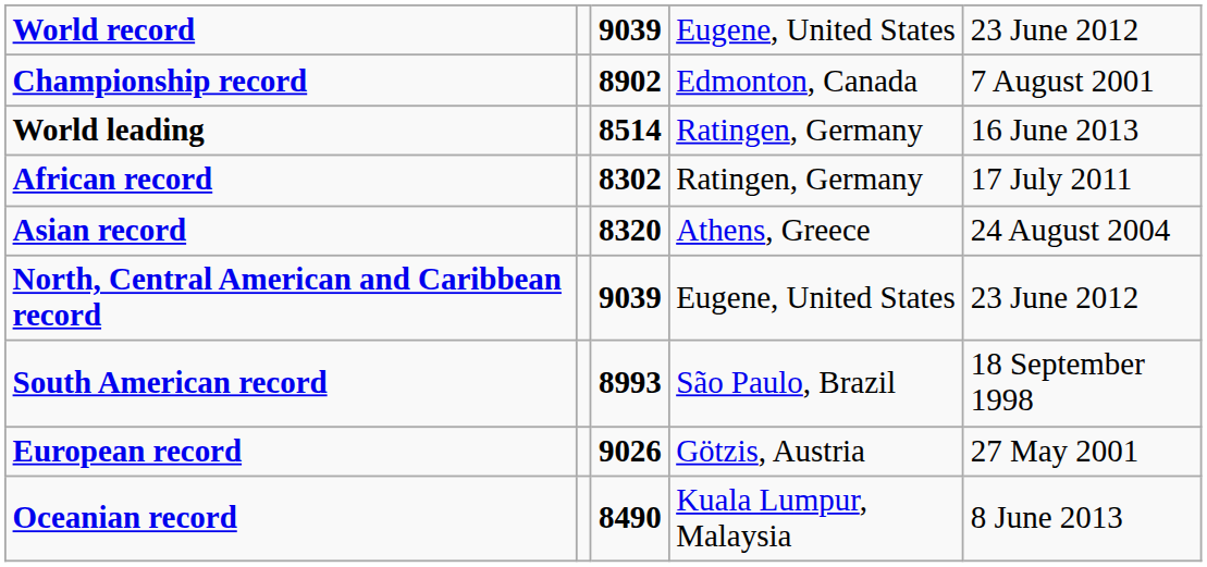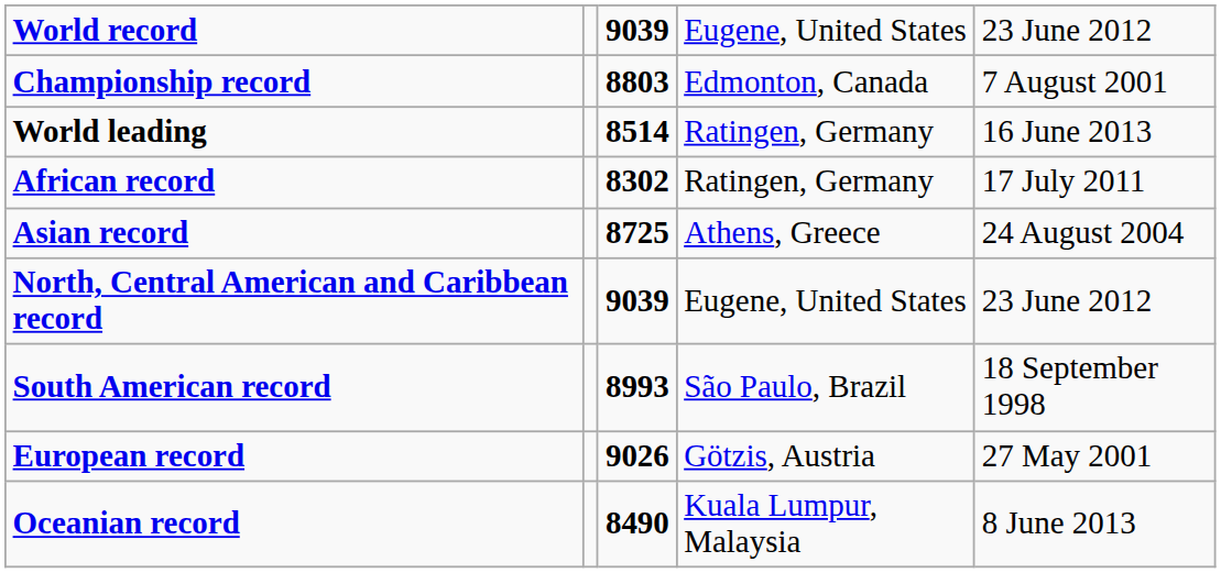Championship record | column 3: 8902 -> 8803
Asian record | column 3: 8320 -> 8725
